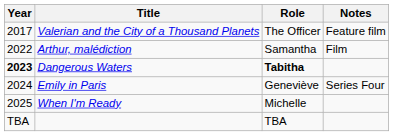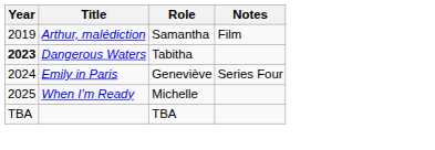- row: 2017 | Valerian and the City of a Thousand Planets | The Officer | Feature film
Arthur, malédiction | Year: 2022 -> 2019
Dangerous Waters | Role: bold -> normal
